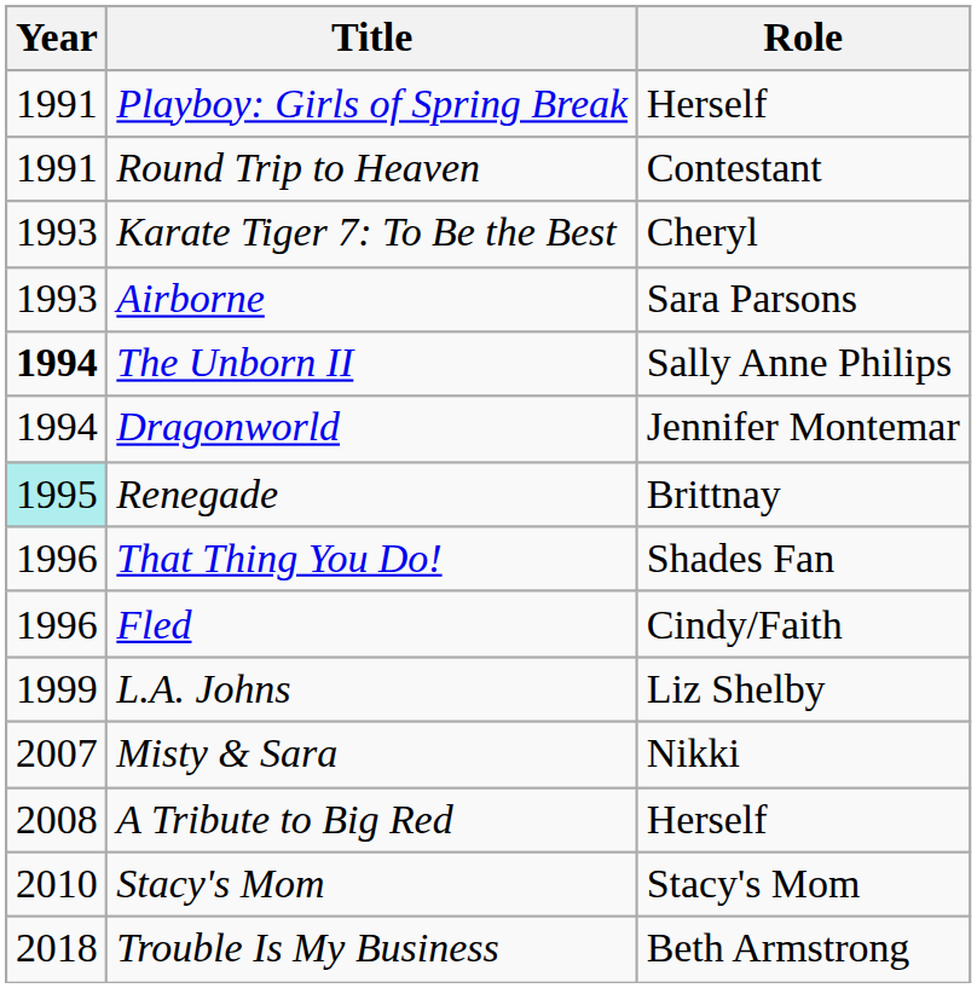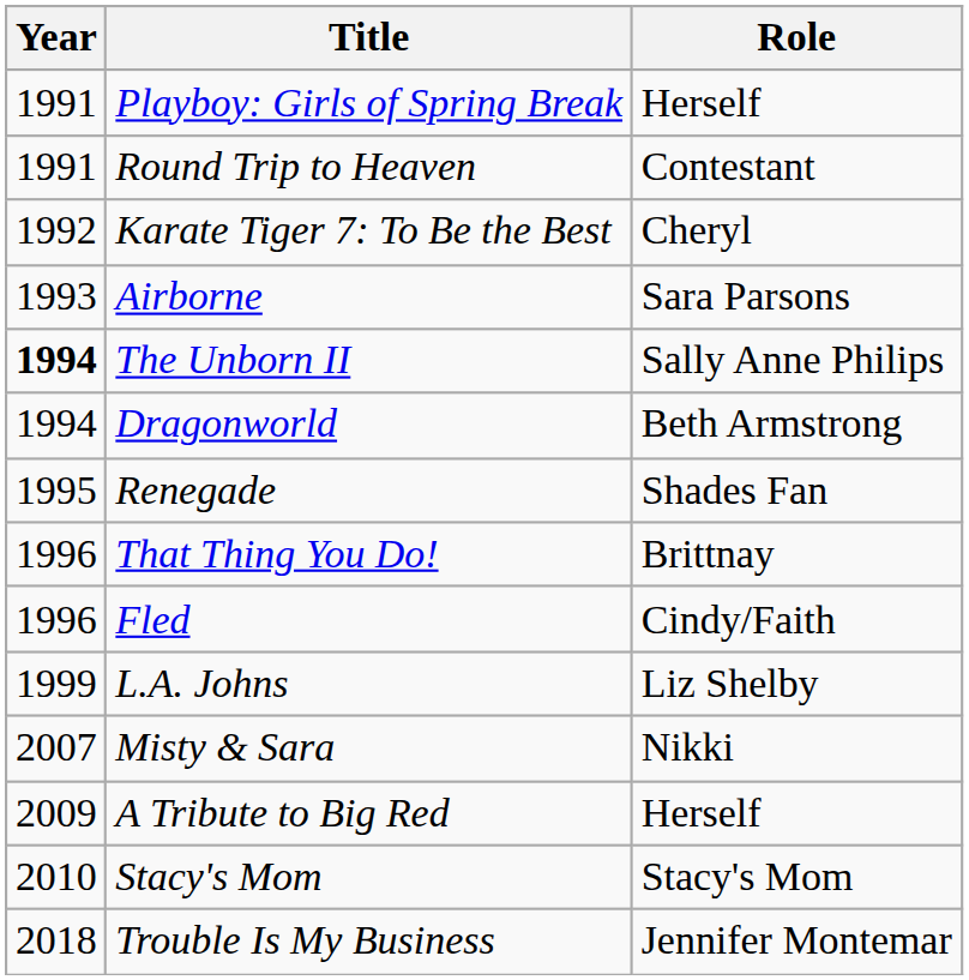Karate Tiger 7: To Be the Best | Year: 1993 -> 1992
Dragonworld | Role: Jennifer Montemar -> Beth Armstrong
Renegade | Year: paleturquoise background -> no background
Renegade | Role: Brittnay -> Shades Fan
That Thing You Do! | Role: Shades Fan -> Brittnay
A Tribute to Big Red | Year: 2008 -> 2009
Trouble Is My Business | Role: Beth Armstrong -> Jennifer Montemar
